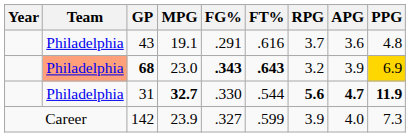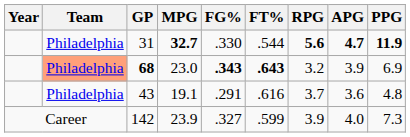rows swapped: 31 <-> 43
68 | PPG: gold background -> no background
